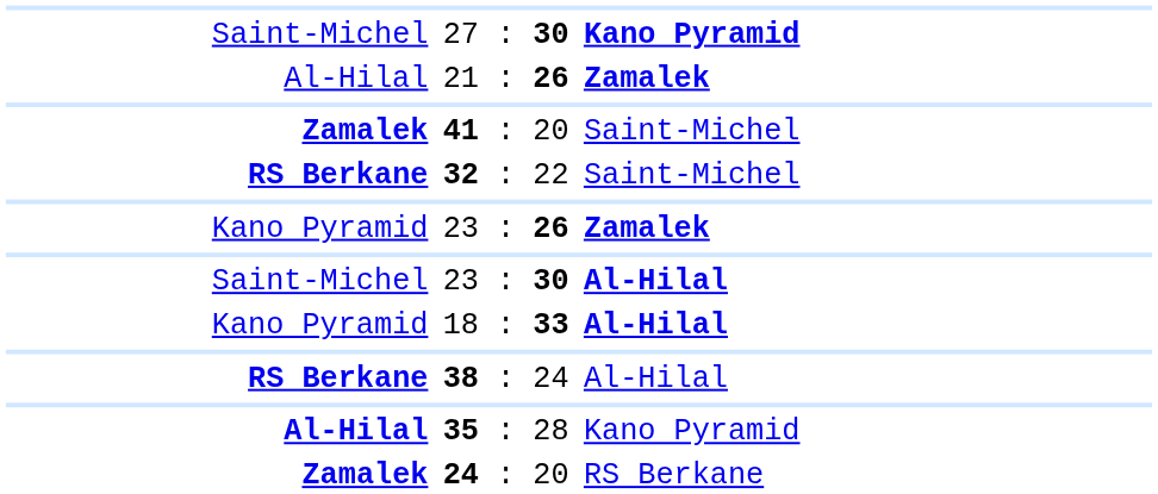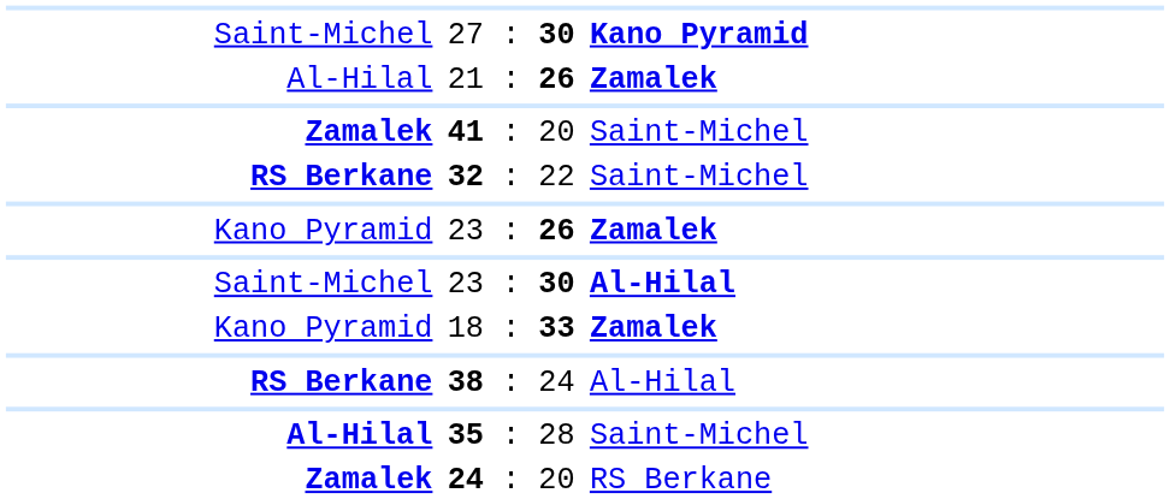18 : 33 | column 3: Al-Hilal -> Zamalek
35 : 28 | column 3: Kano Pyramid -> Saint-Michel
